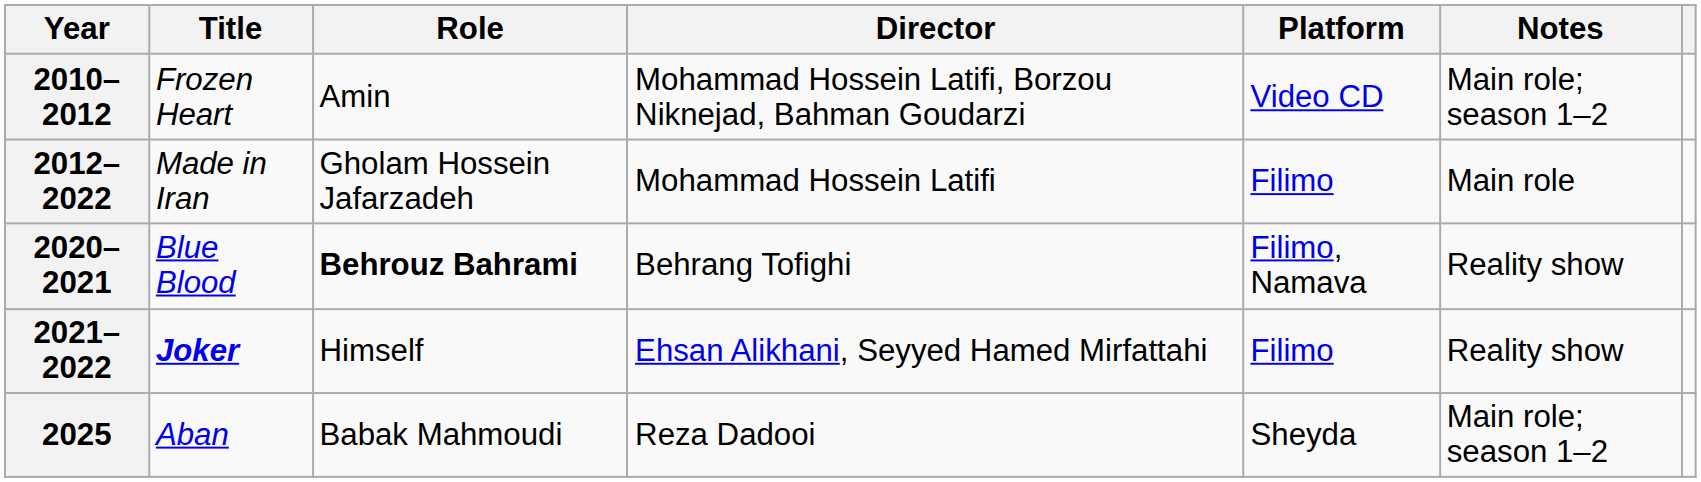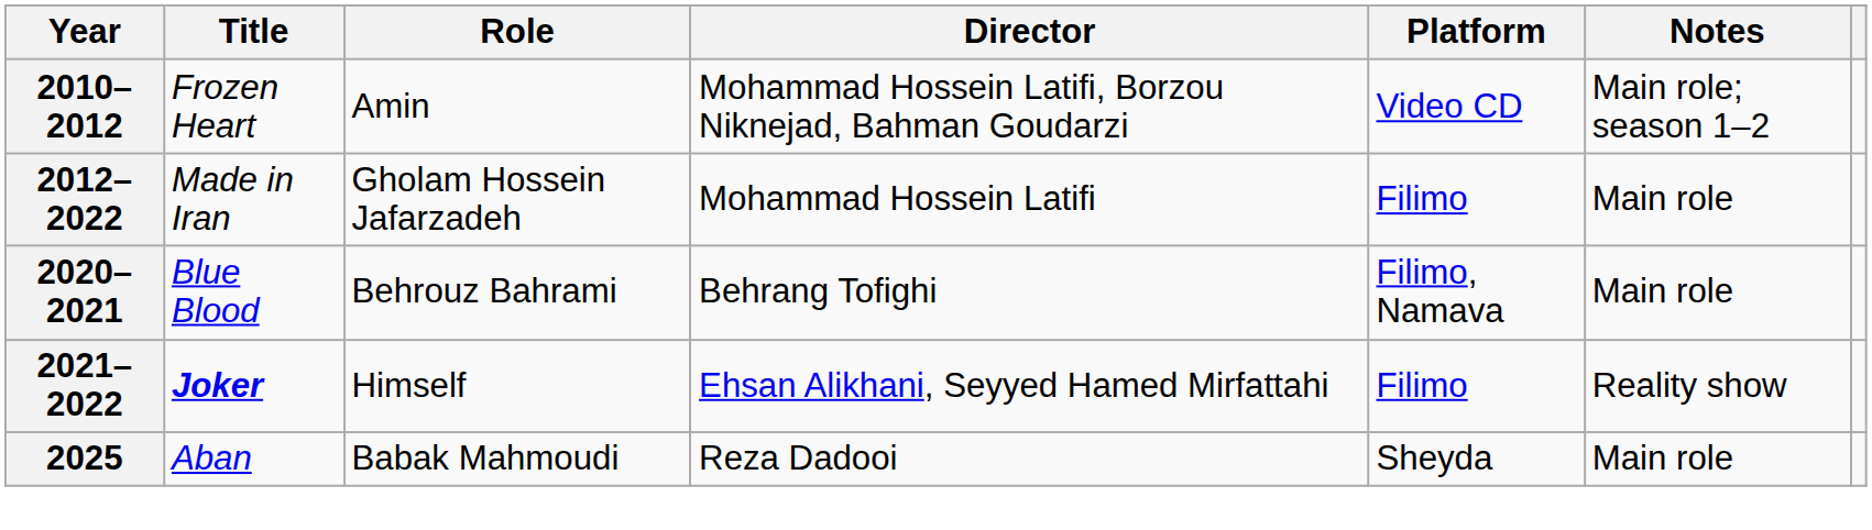2020–2021 | Role: bold -> normal
2020–2021 | Notes: Reality show -> Main role
2025 | Notes: Main role; season 1–2 -> Main role
